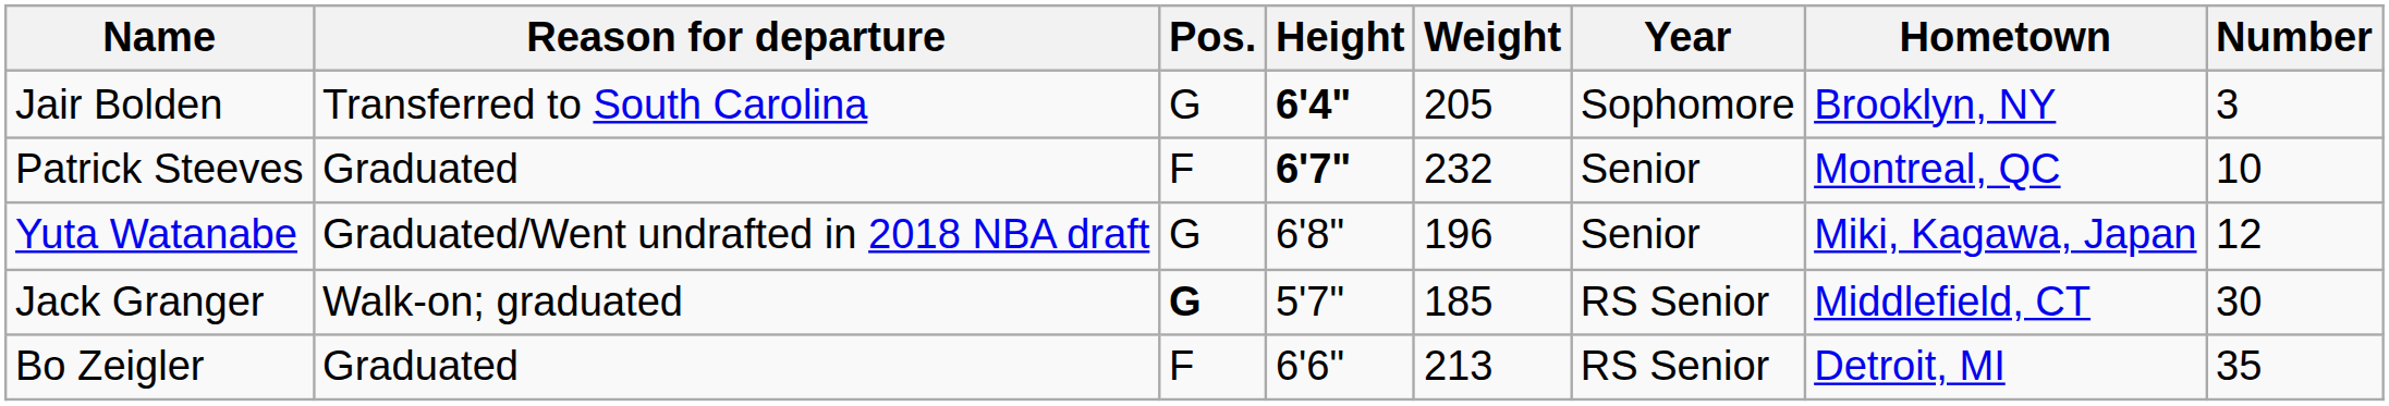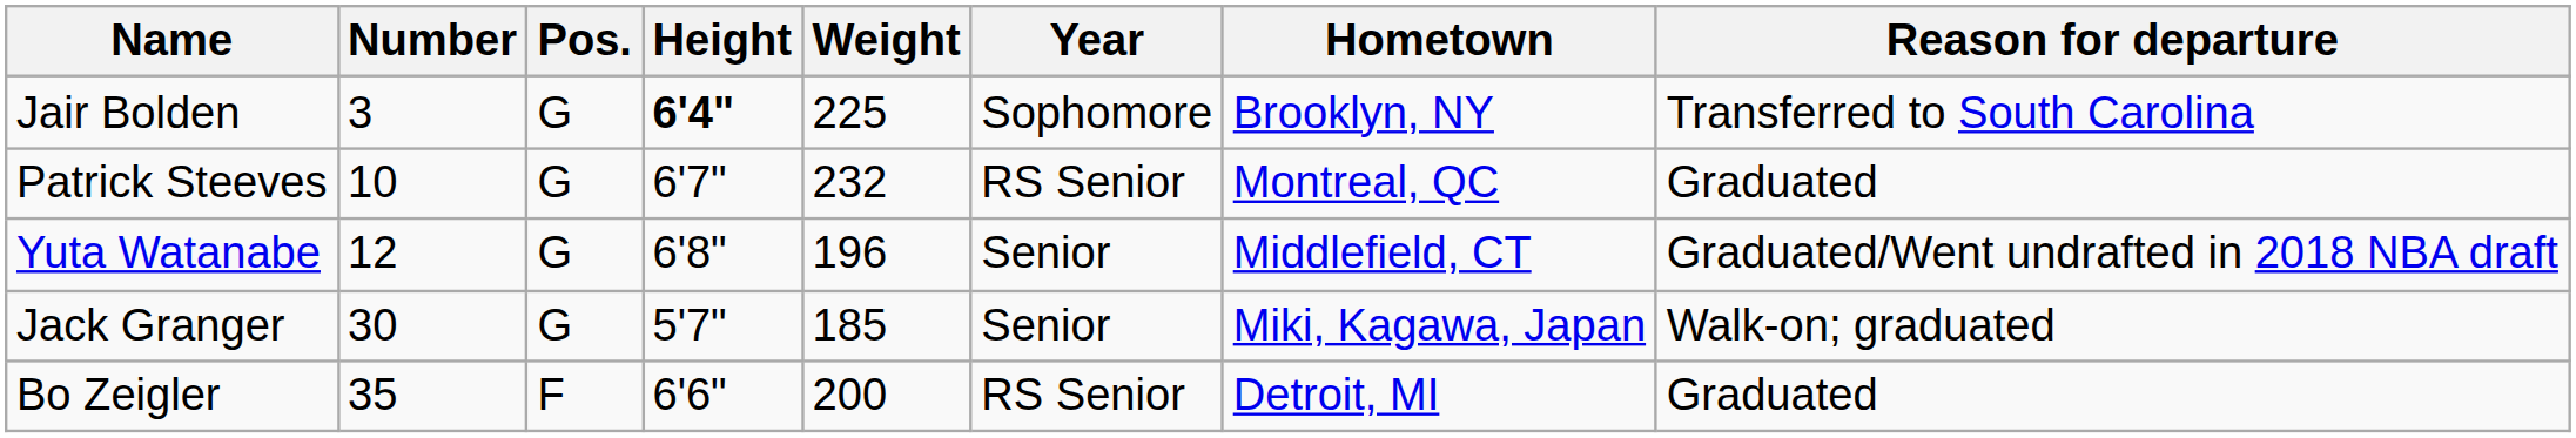columns swapped: Number <-> Reason for departure
Jair Bolden | Weight: 205 -> 225
Patrick Steeves | Pos.: F -> G
Patrick Steeves | Height: bold -> normal
Patrick Steeves | Year: Senior -> RS Senior
Yuta Watanabe | Hometown: Miki, Kagawa, Japan -> Middlefield, CT
Jack Granger | Pos.: bold -> normal
Jack Granger | Year: RS Senior -> Senior
Jack Granger | Hometown: Middlefield, CT -> Miki, Kagawa, Japan
Bo Zeigler | Weight: 213 -> 200
